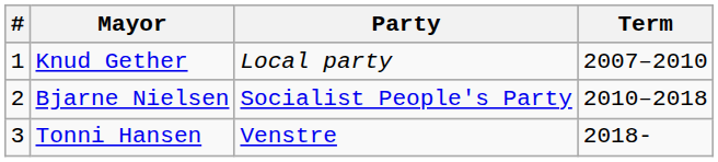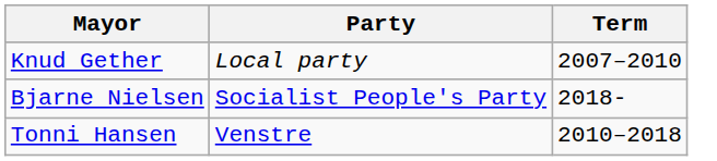- column: # | 1 | 2 | 3
Bjarne Nielsen | Term: 2010–2018 -> 2018-
Tonni Hansen | Term: 2018- -> 2010–2018
